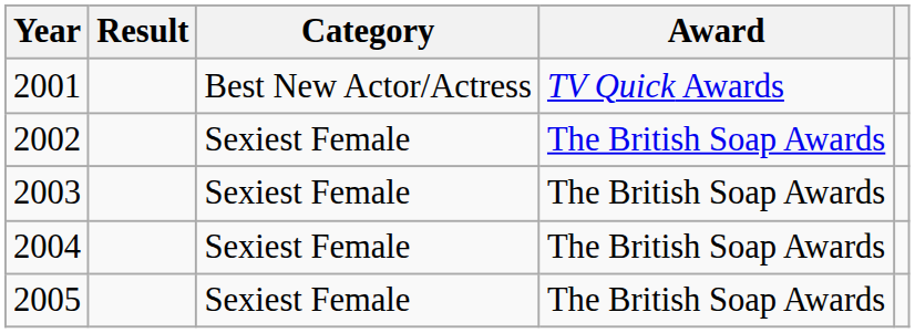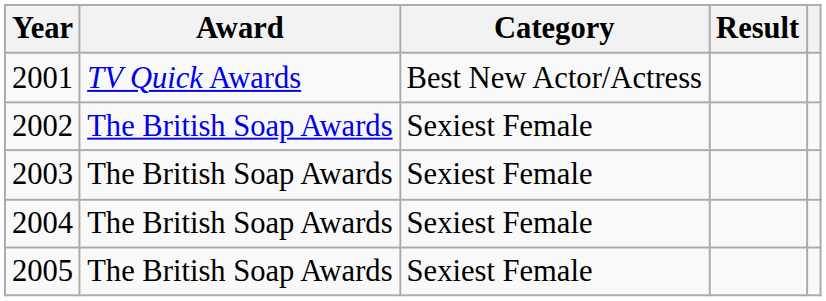columns swapped: Award <-> Result
